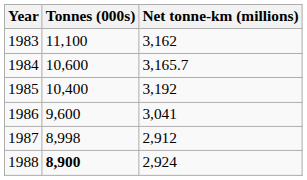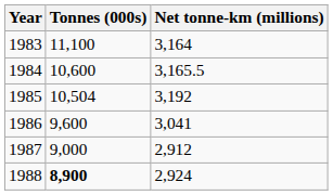1983 | Net tonne-km (millions): 3,162 -> 3,164
1984 | Net tonne-km (millions): 3,165.7 -> 3,165.5
1985 | Tonnes (000s): 10,400 -> 10,504
1987 | Tonnes (000s): 8,998 -> 9,000
